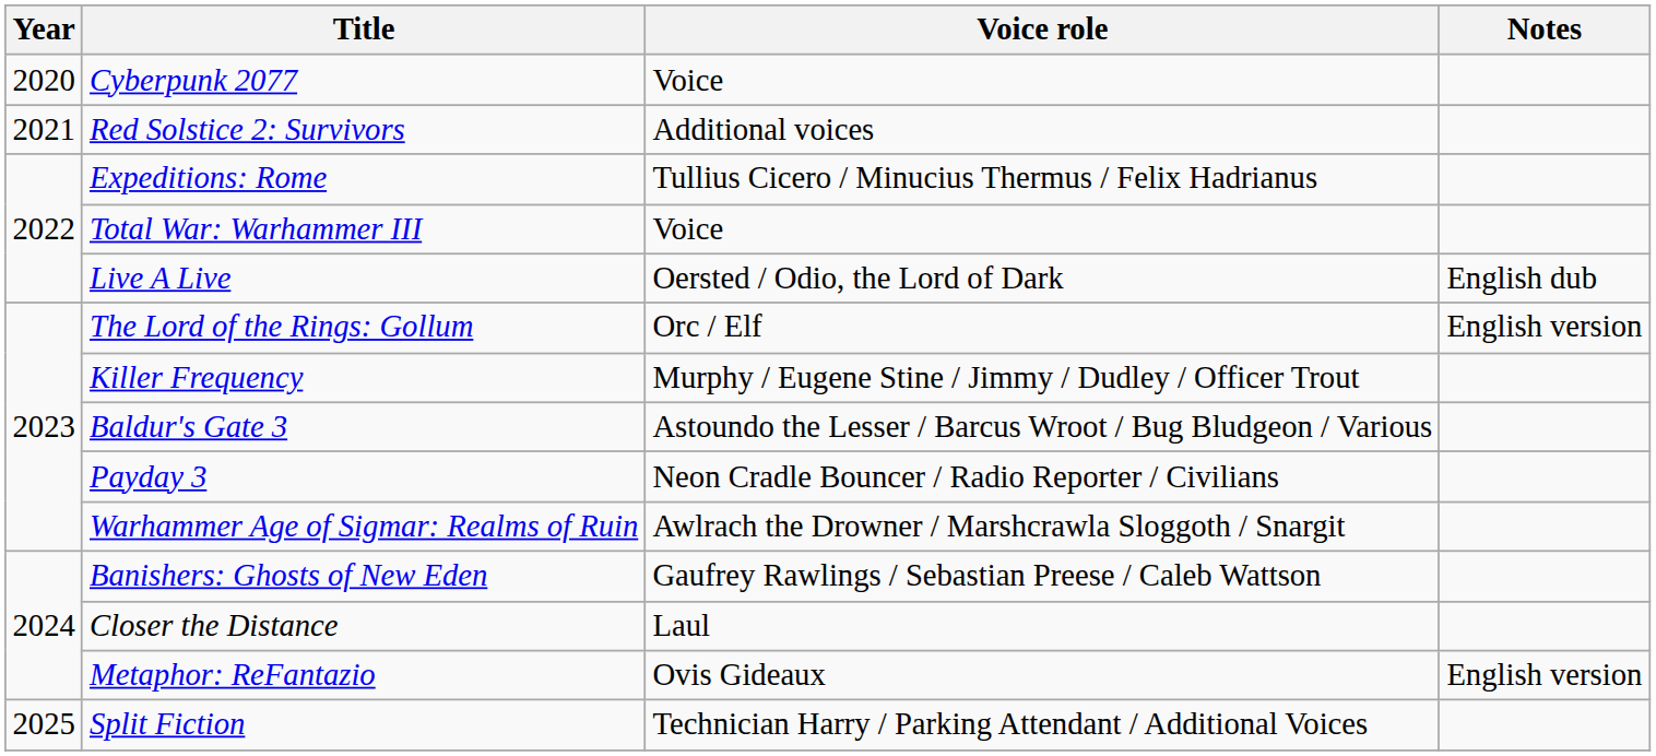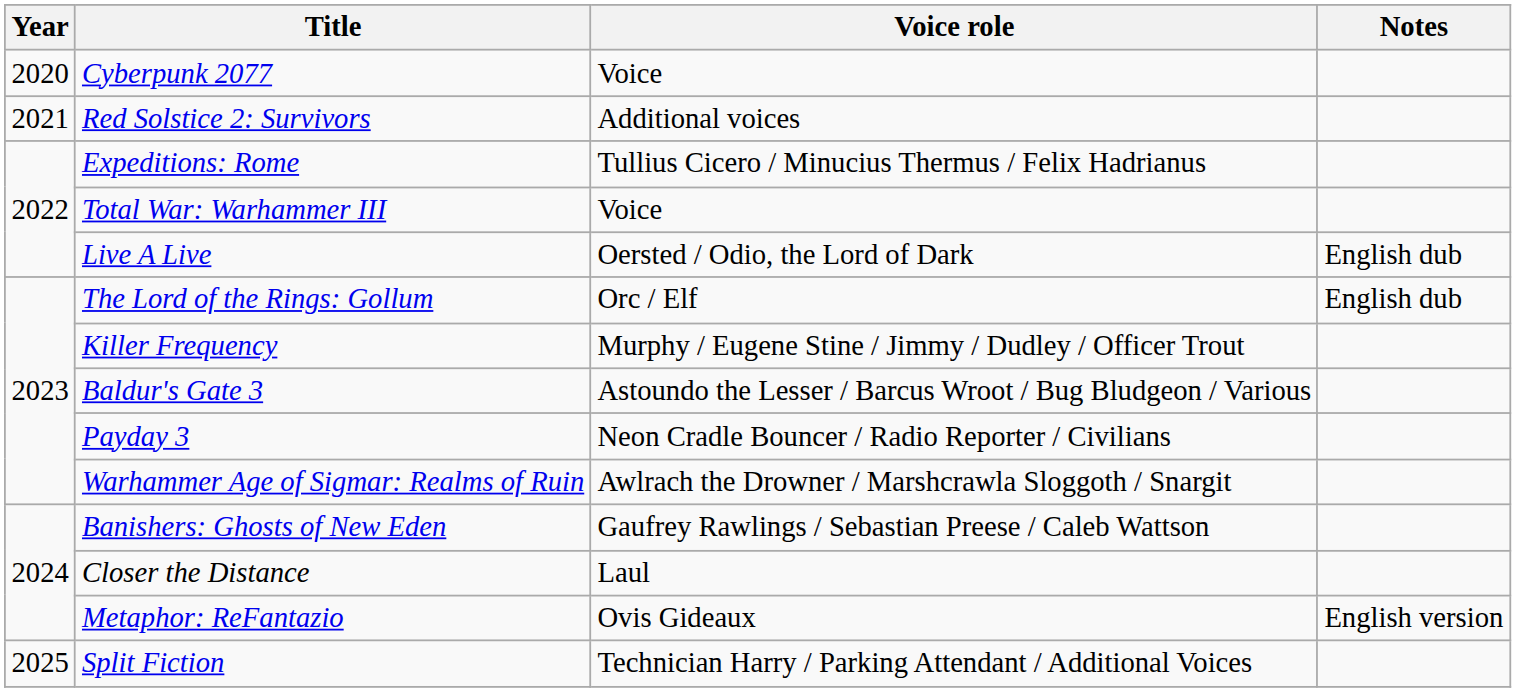The Lord of the Rings: Gollum | Notes: English version -> English dub
